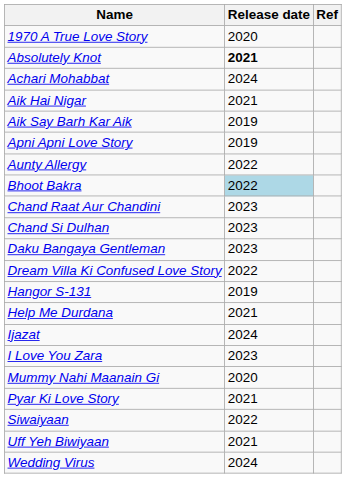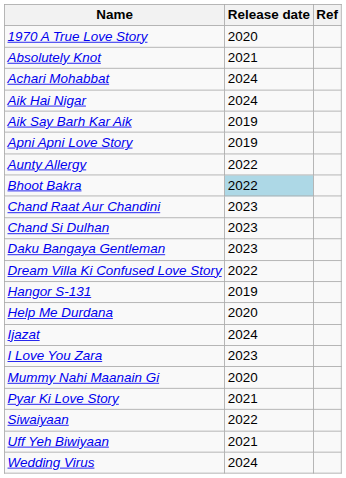Absolutely Knot | Release date: bold -> normal
Aik Hai Nigar | Release date: 2021 -> 2024
Help Me Durdana | Release date: 2021 -> 2020
